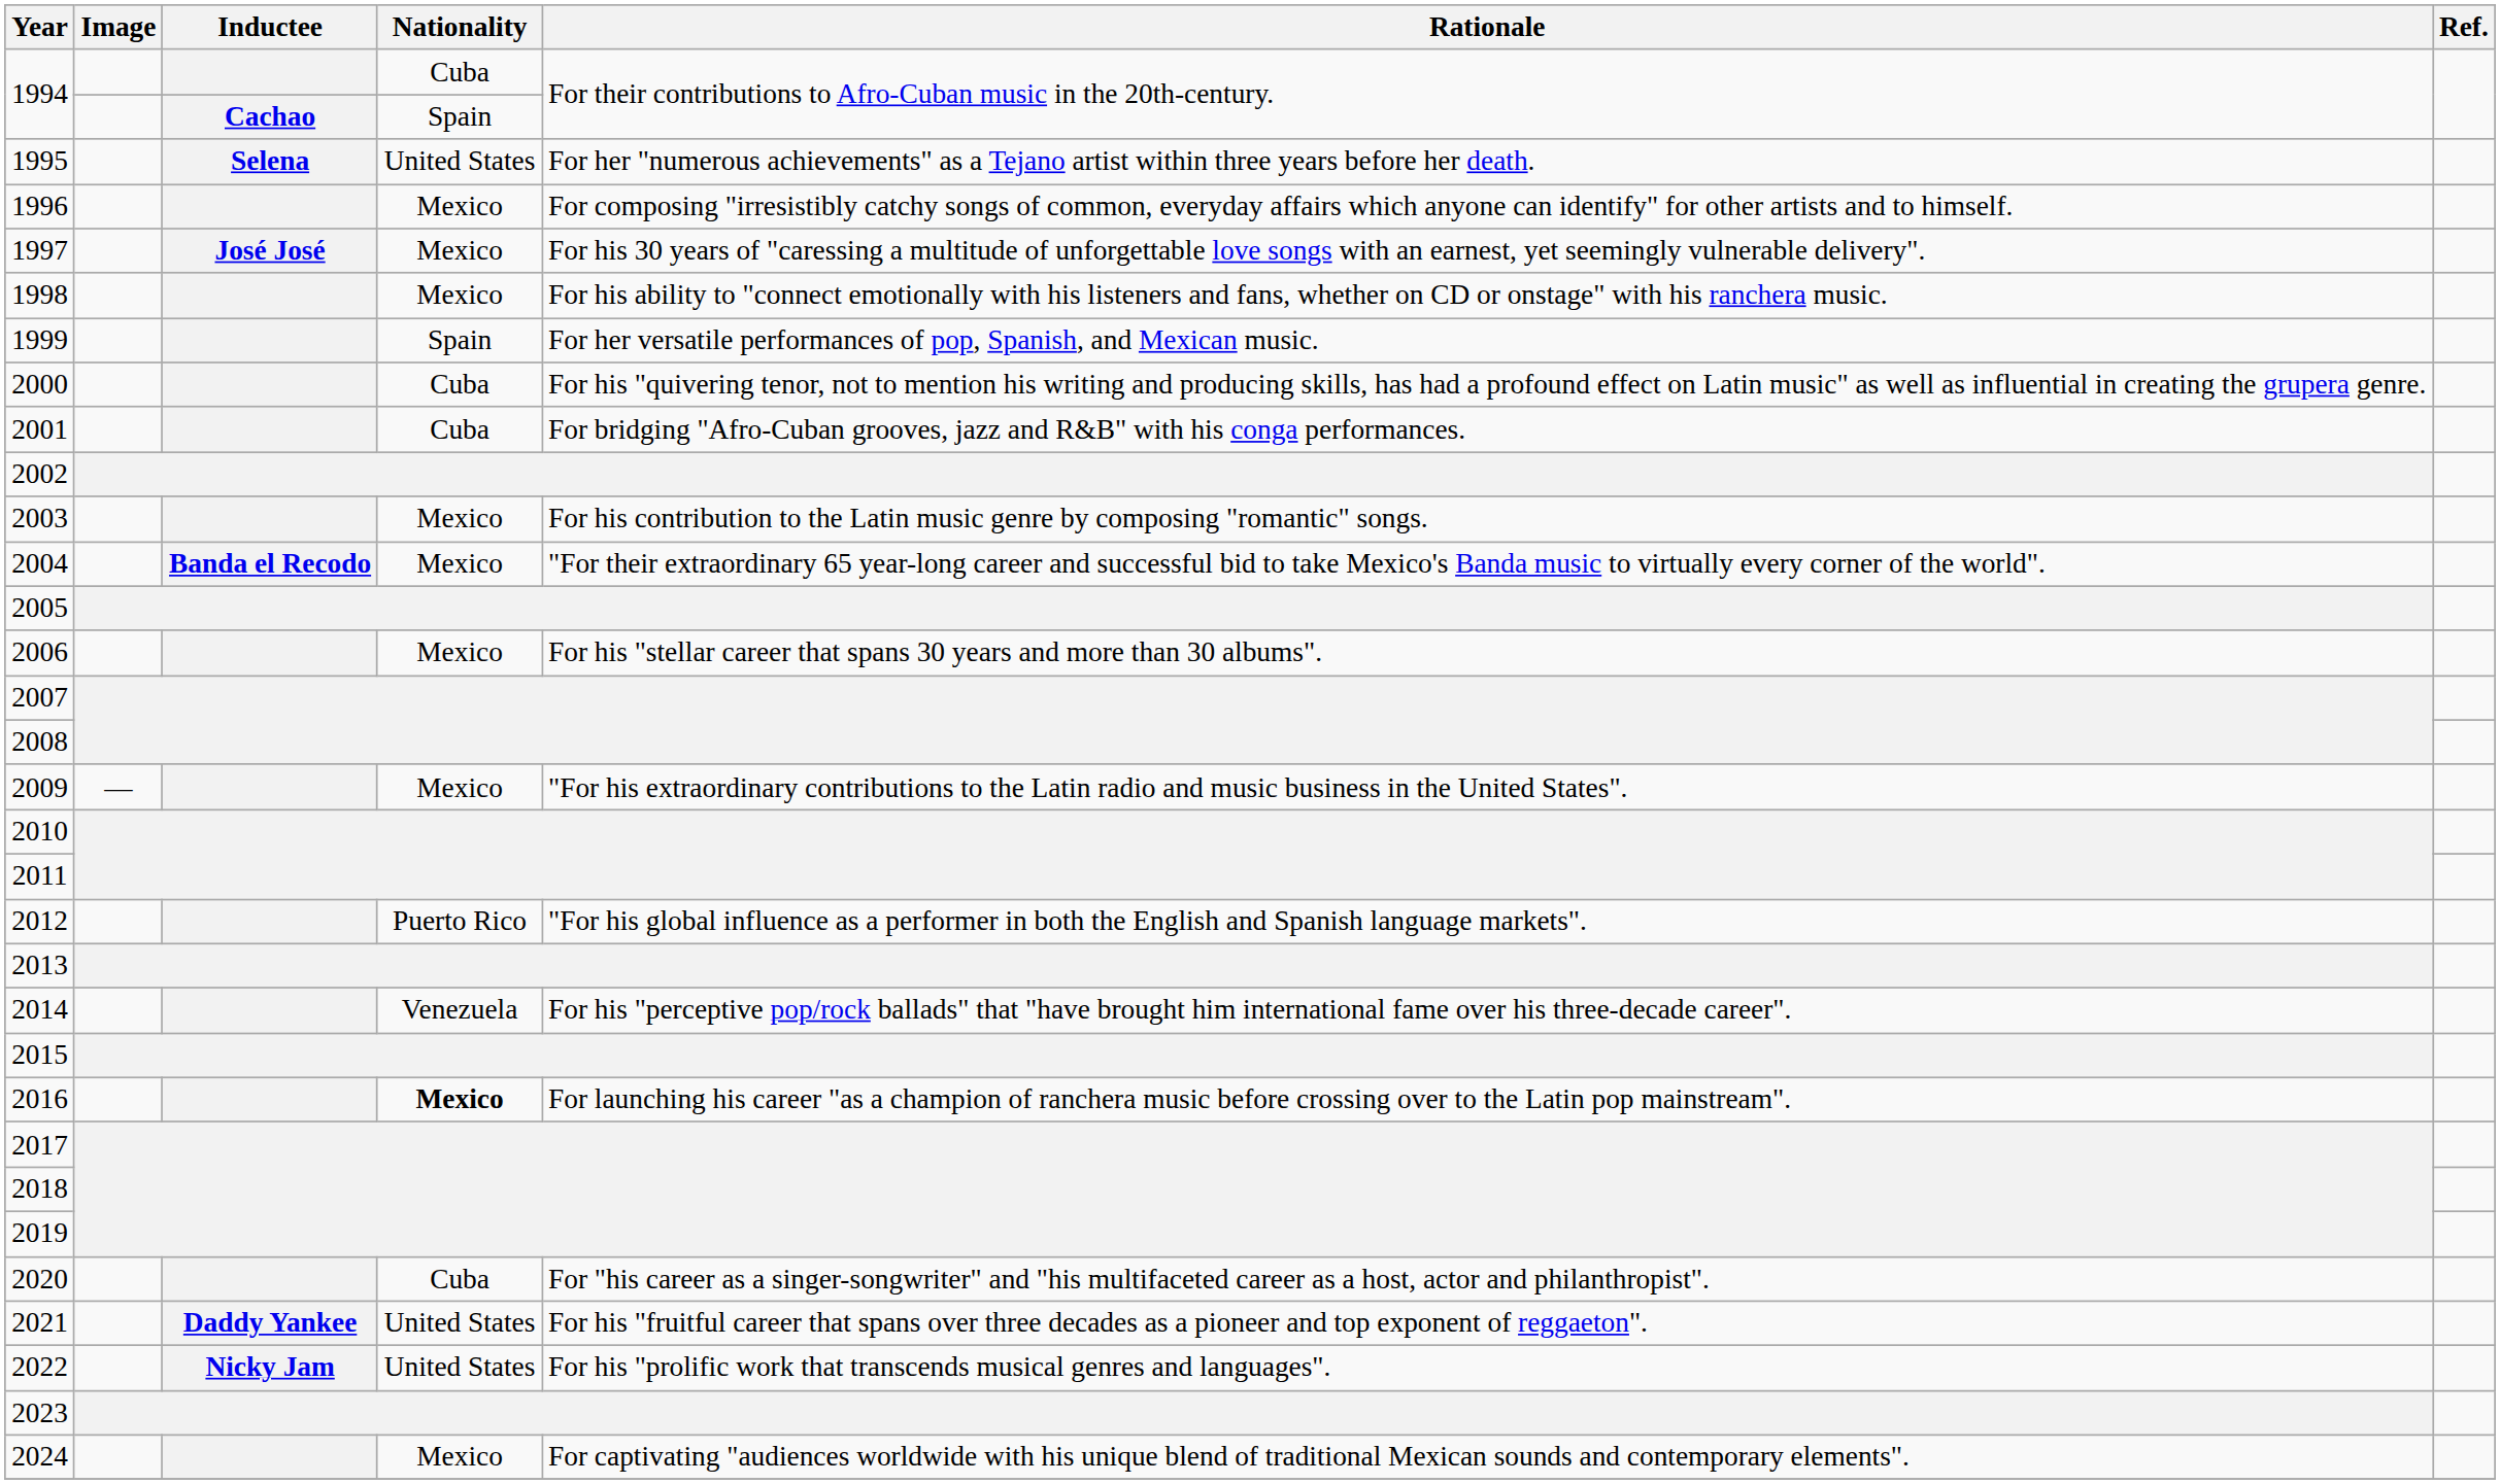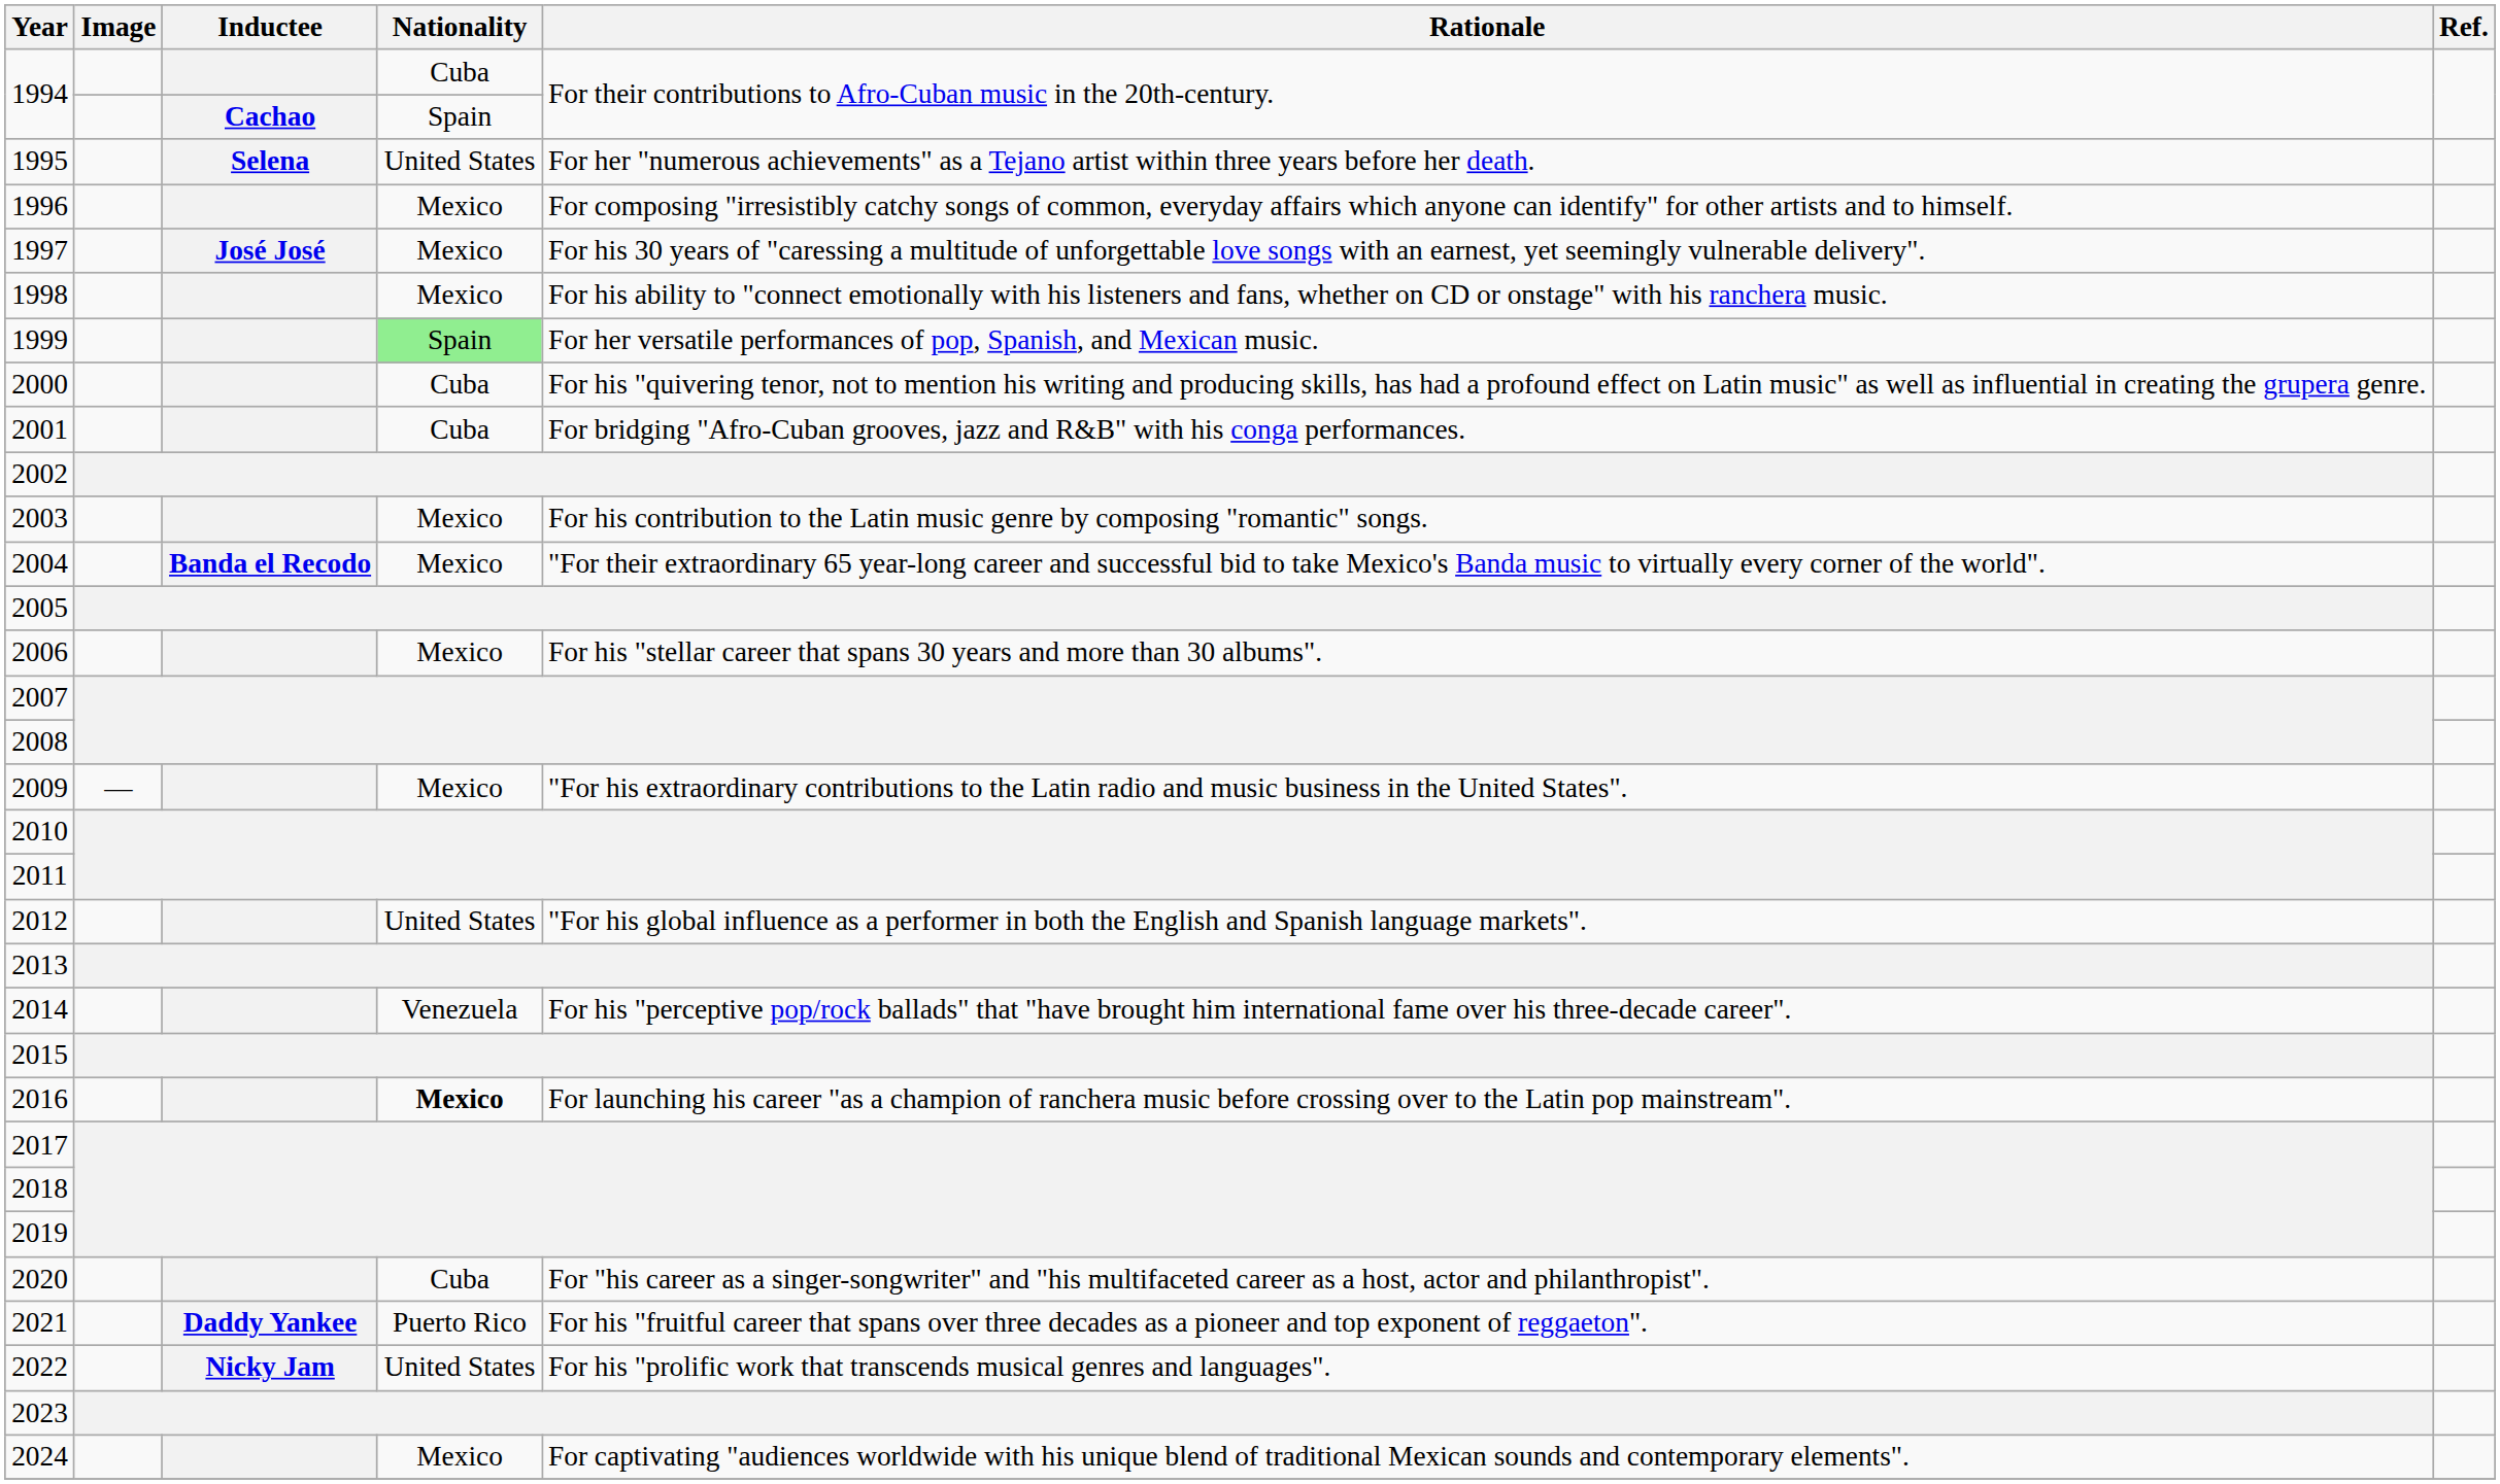1999 | Nationality: no background -> lightgreen background
2012 | Nationality: Puerto Rico -> United States
2021 | Nationality: United States -> Puerto Rico
